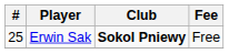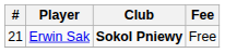Erwin Sak | #: 25 -> 21
